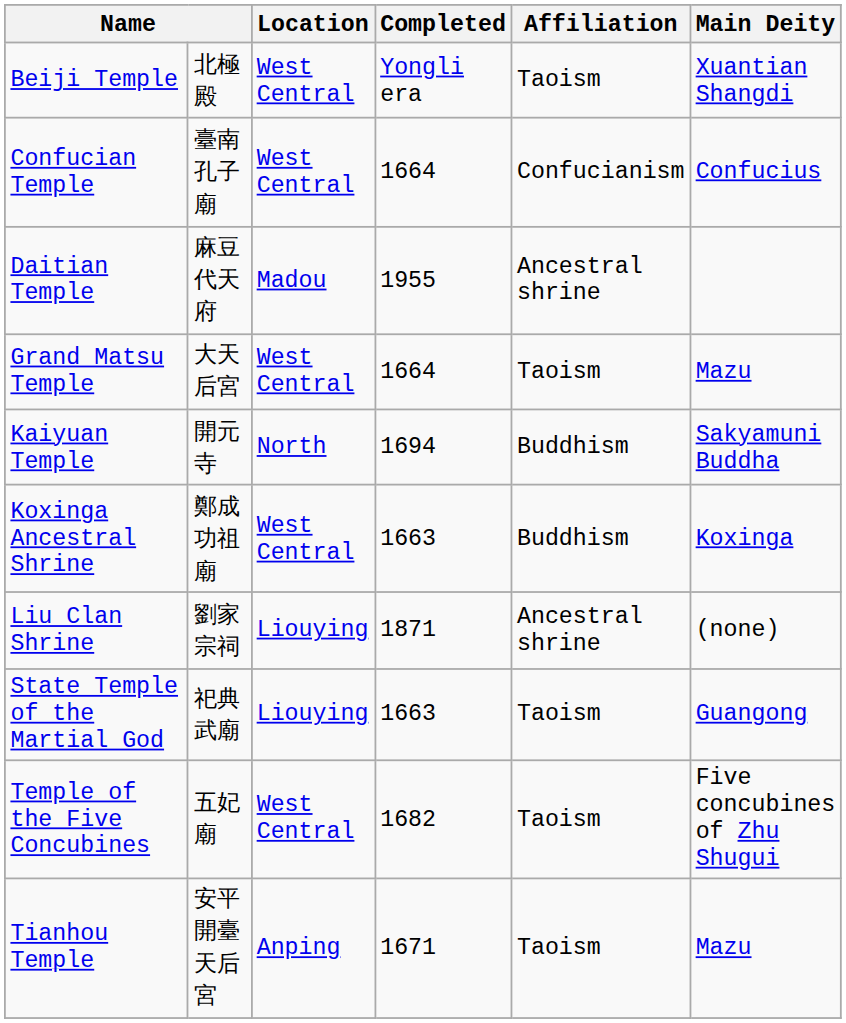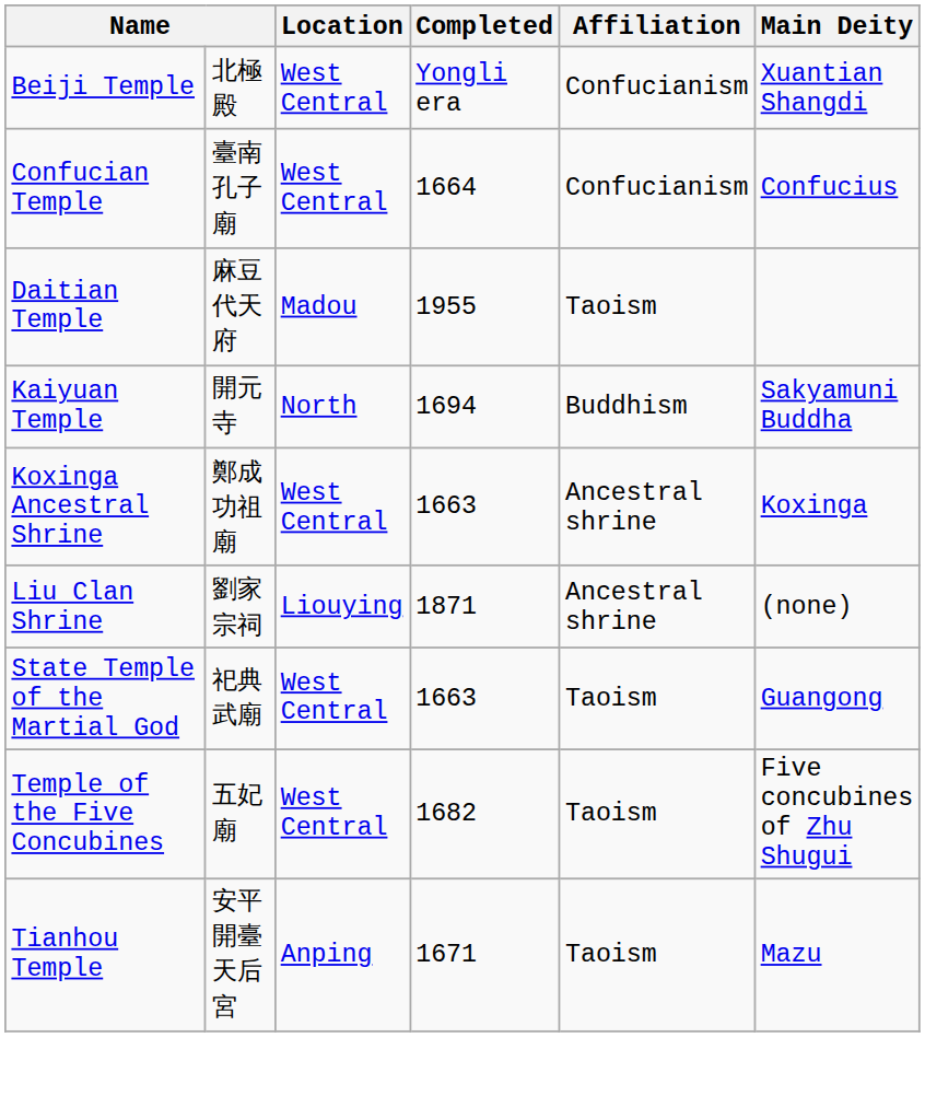Beiji Temple | Affiliation: Taoism -> Confucianism
Daitian Temple | Affiliation: Ancestral shrine -> Taoism
- row: Grand Matsu Temple | 大天后宮 | West Central | 1664 | Taoism | Mazu
Koxinga Ancestral Shrine | Affiliation: Buddhism -> Ancestral shrine
State Temple of the Martial God | Location: Liouying -> West Central
